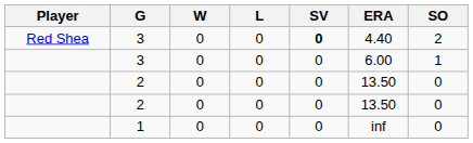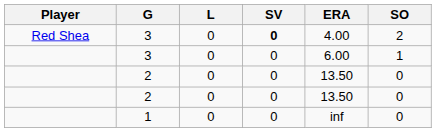- column: W | 0 | 0 | 0 | 0 | 0
Red Shea / 3 | ERA: 4.40 -> 4.00
